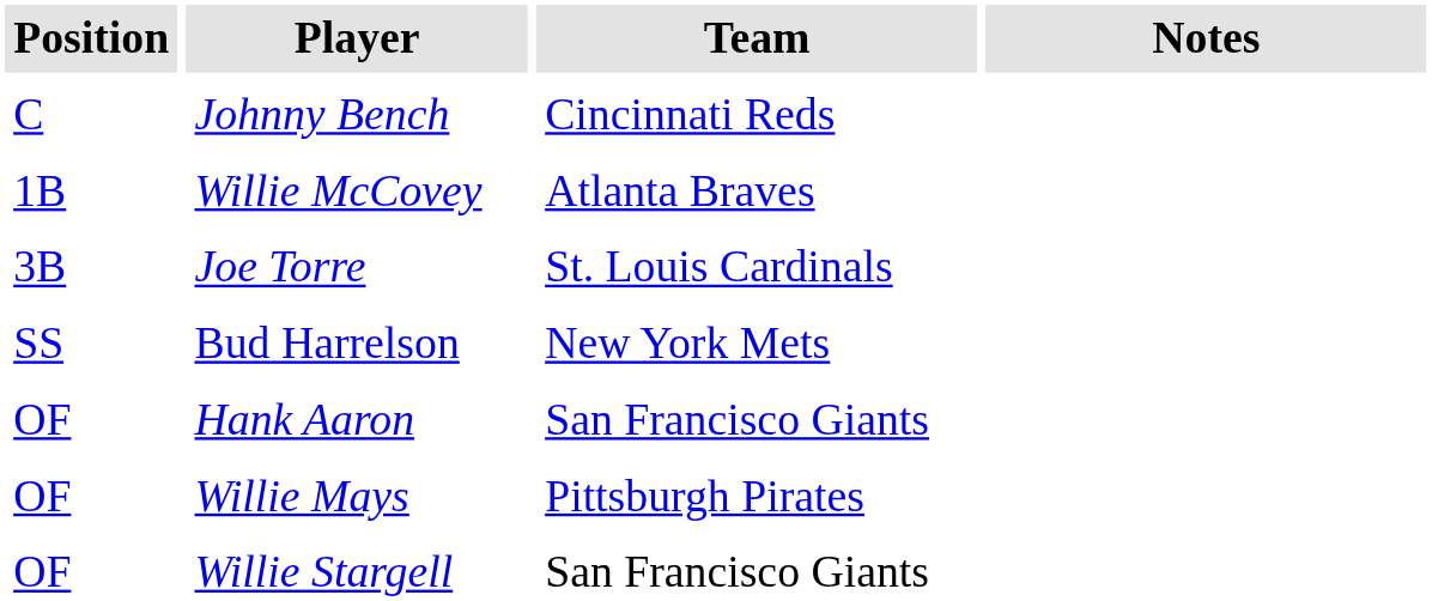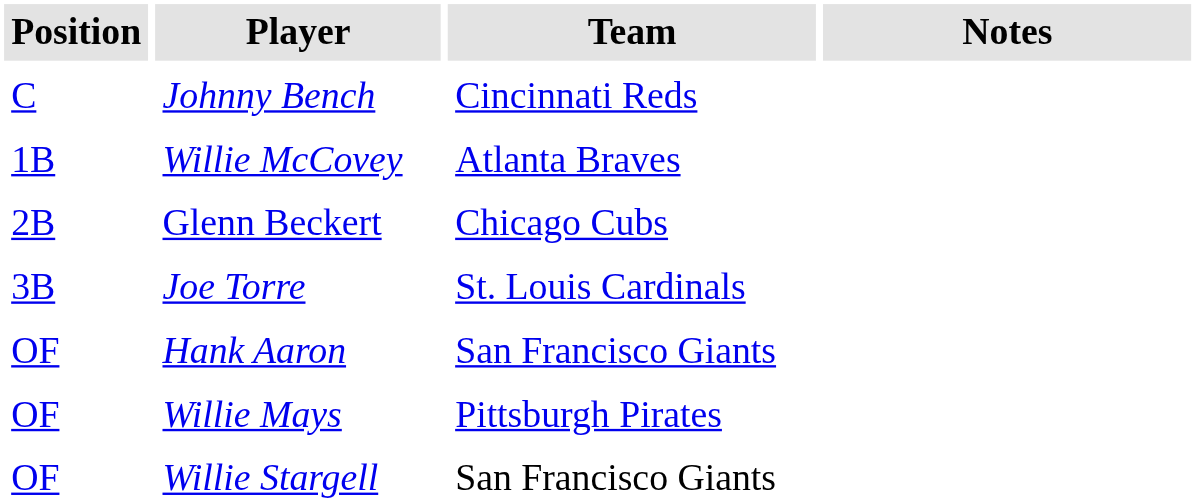+ row: 2B | Glenn Beckert | Chicago Cubs
- row: SS | Bud Harrelson | New York Mets
